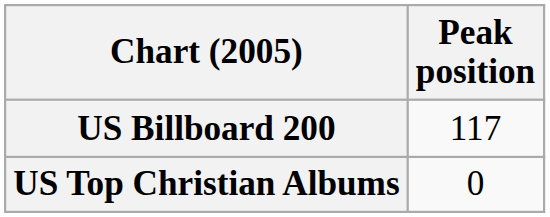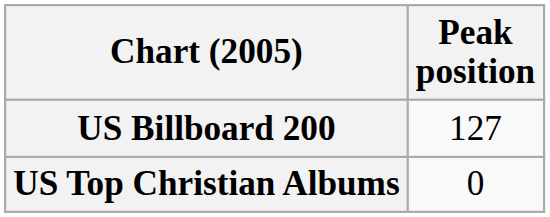US Billboard 200 | Peak position: 117 -> 127
